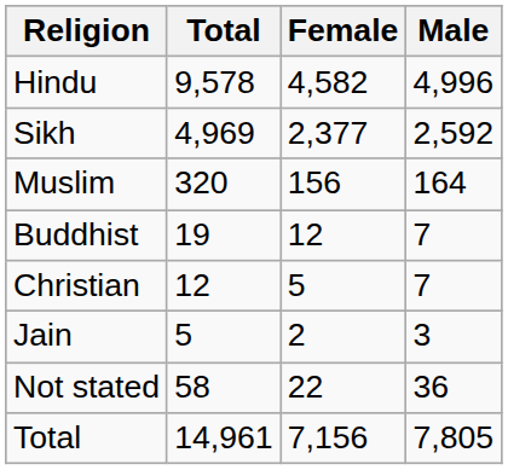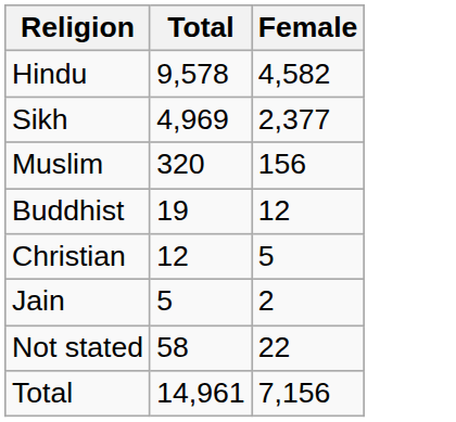- column: Male | 4,996 | 2,592 | 164 | 7 | 7 | 3 | 36 | 7,805
